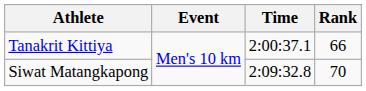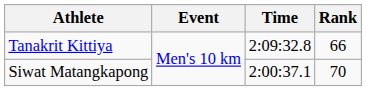Tanakrit Kittiya | Time: 2:00:37.1 -> 2:09:32.8
Siwat Matangkapong | Time: 2:09:32.8 -> 2:00:37.1
